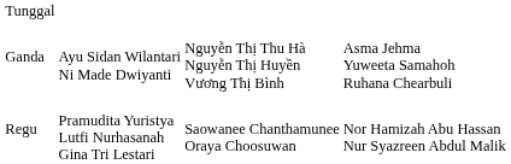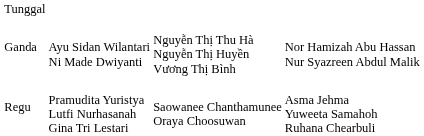Ganda | column 4: Asma Jehma Yuweeta Samahoh Ruhana Chearbuli -> Nor Hamizah Abu Hassan Nur Syazreen Abdul Malik
Regu | column 4: Nor Hamizah Abu Hassan Nur Syazreen Abdul Malik -> Asma Jehma Yuweeta Samahoh Ruhana Chearbuli
